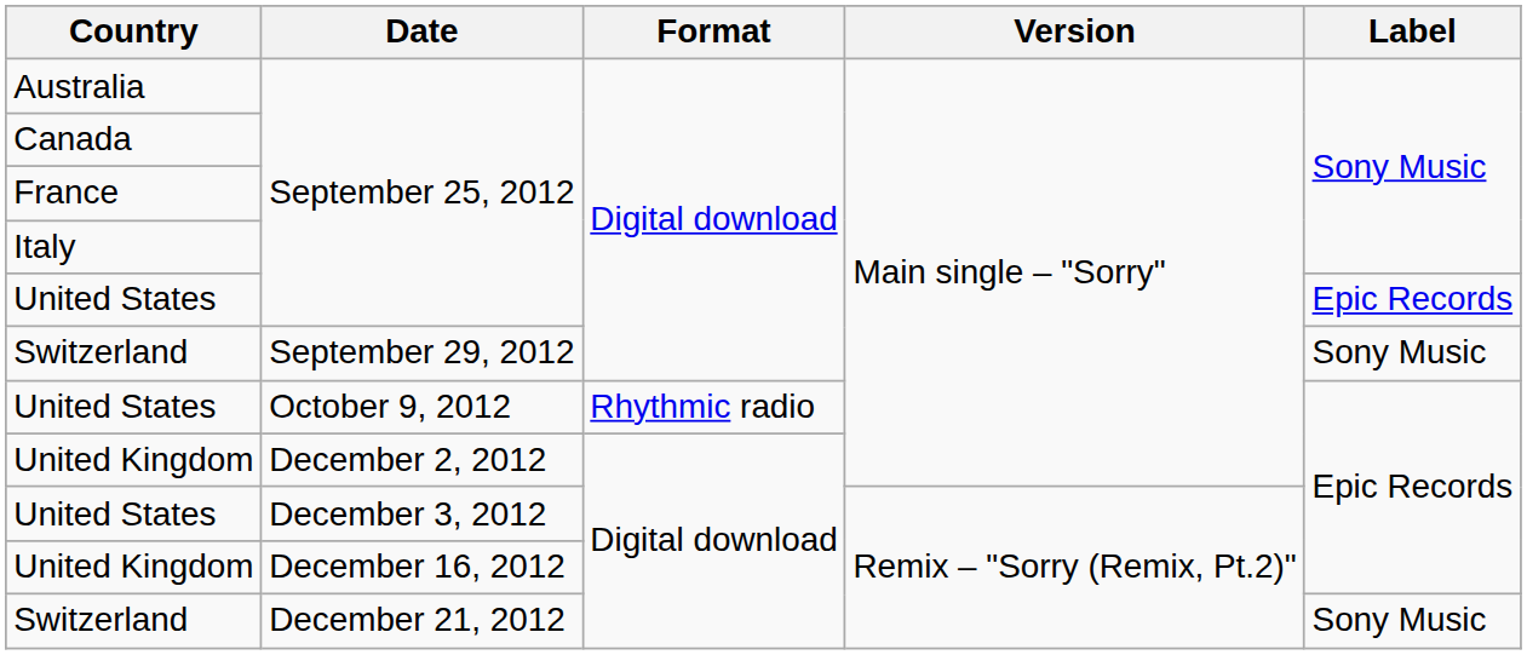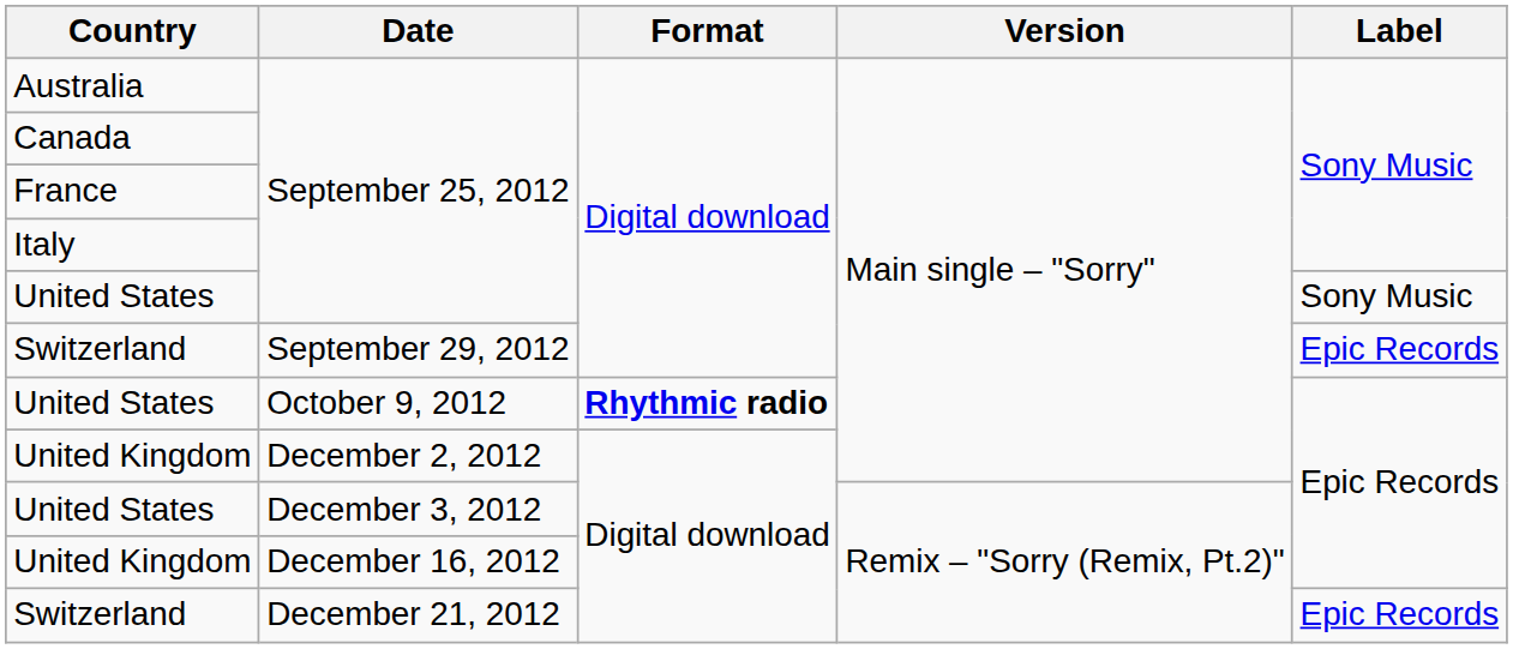United States / September 25, 2012 | Label: Epic Records -> Sony Music
Switzerland / September 29, 2012 | Label: Sony Music -> Epic Records
United States / October 9, 2012 | Format: normal -> bold
Switzerland / December 21, 2012 | Label: Sony Music -> Epic Records
